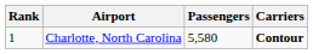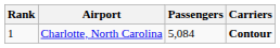Charlotte, North Carolina | Passengers: 5,580 -> 5,084
